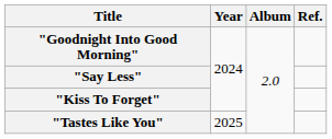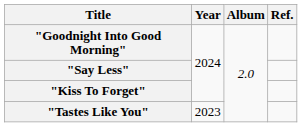"Tastes Like You" | Year: 2025 -> 2023
